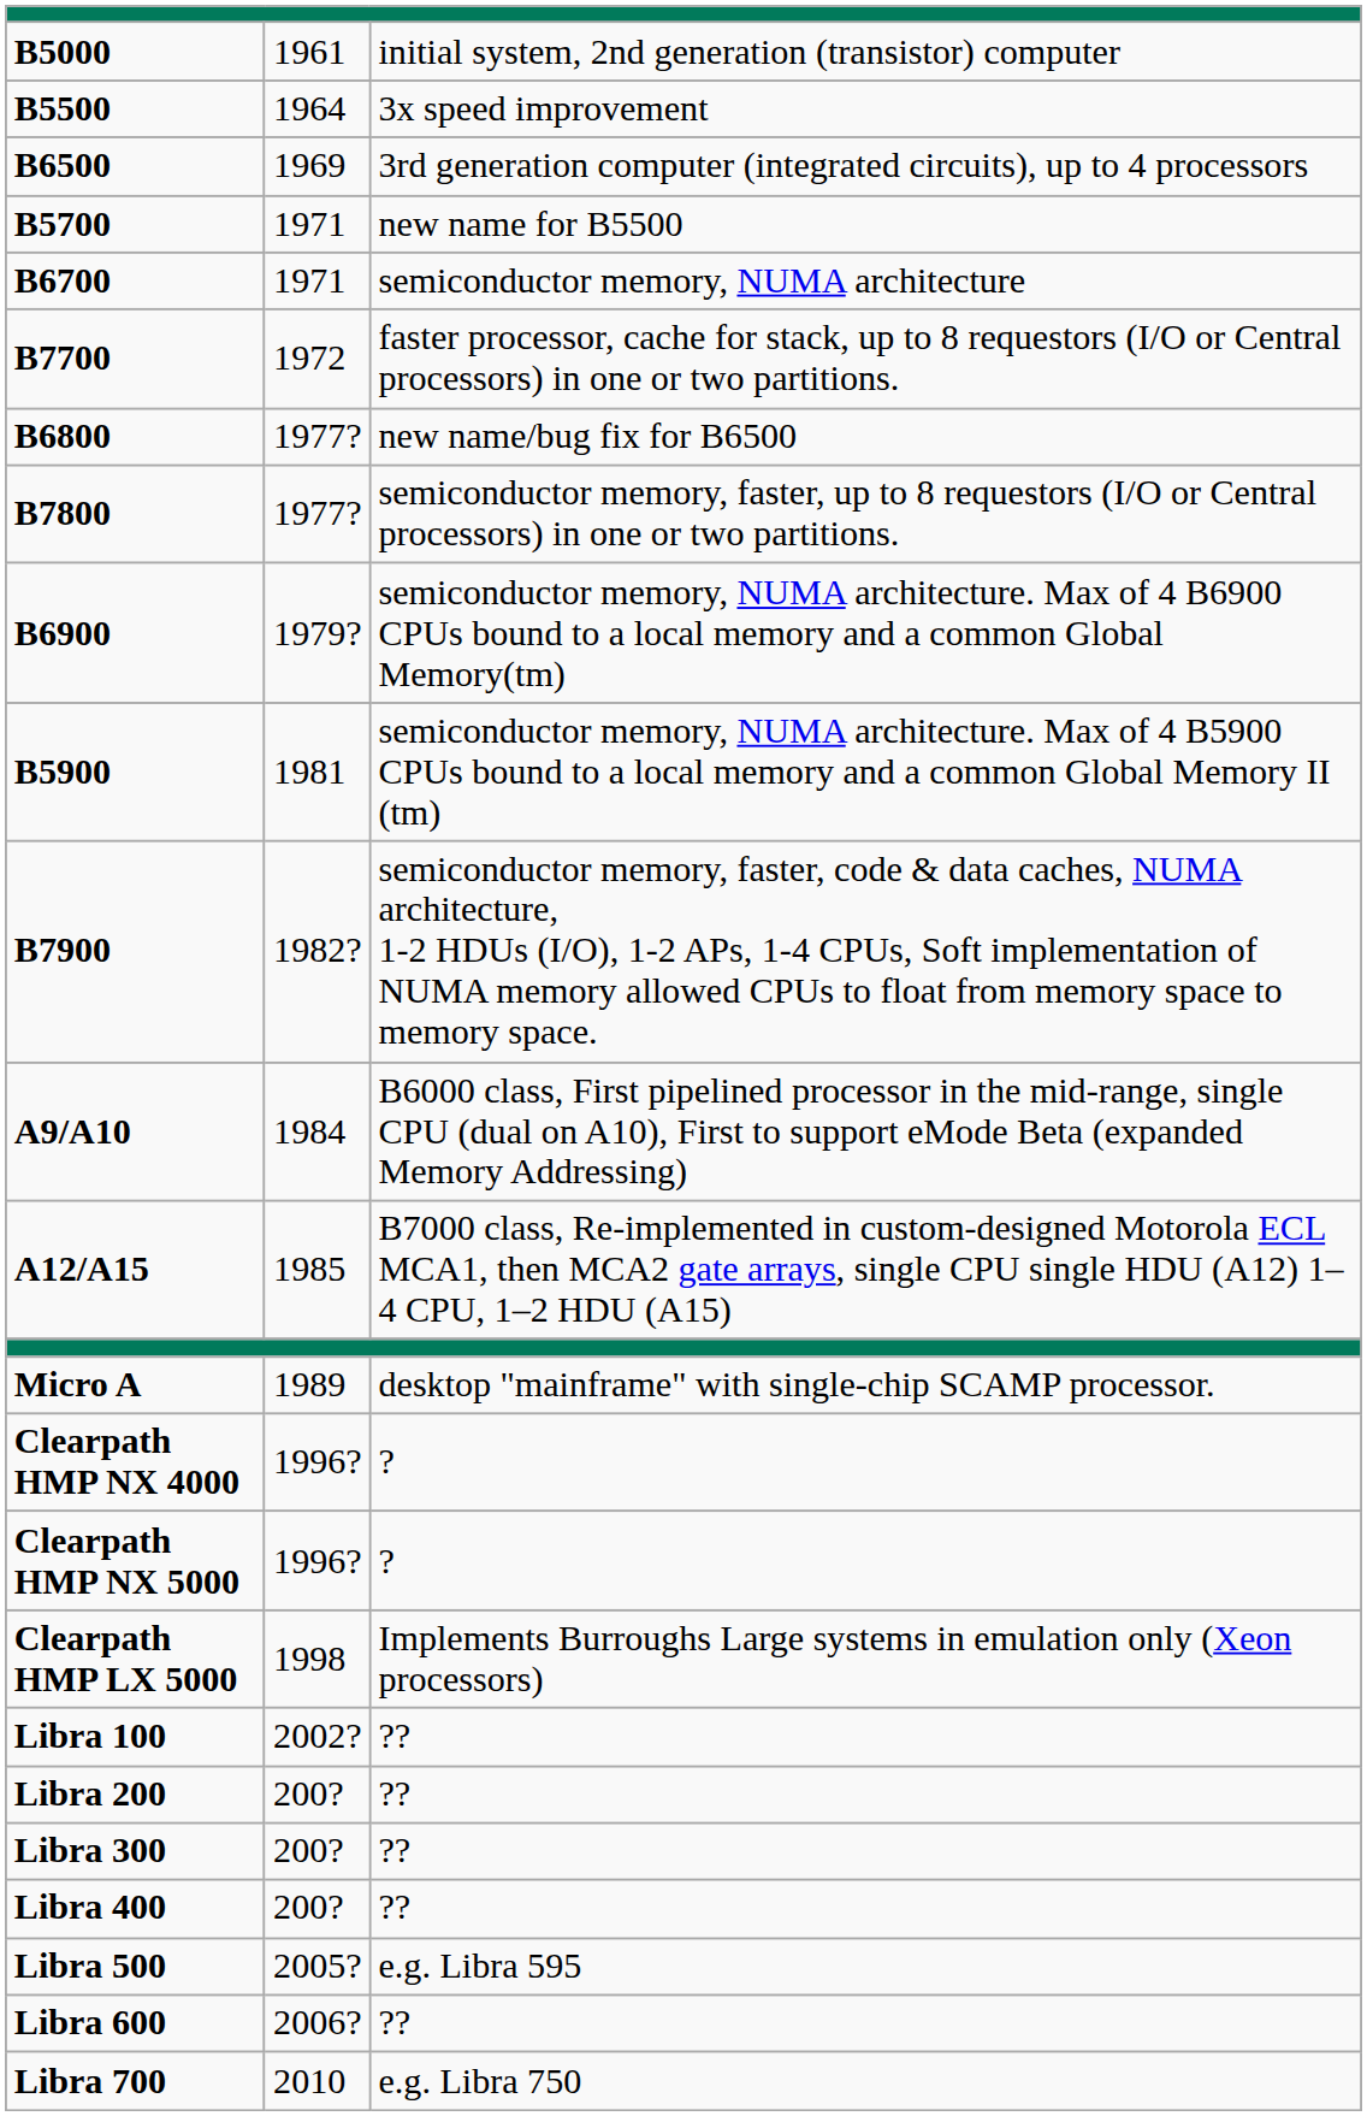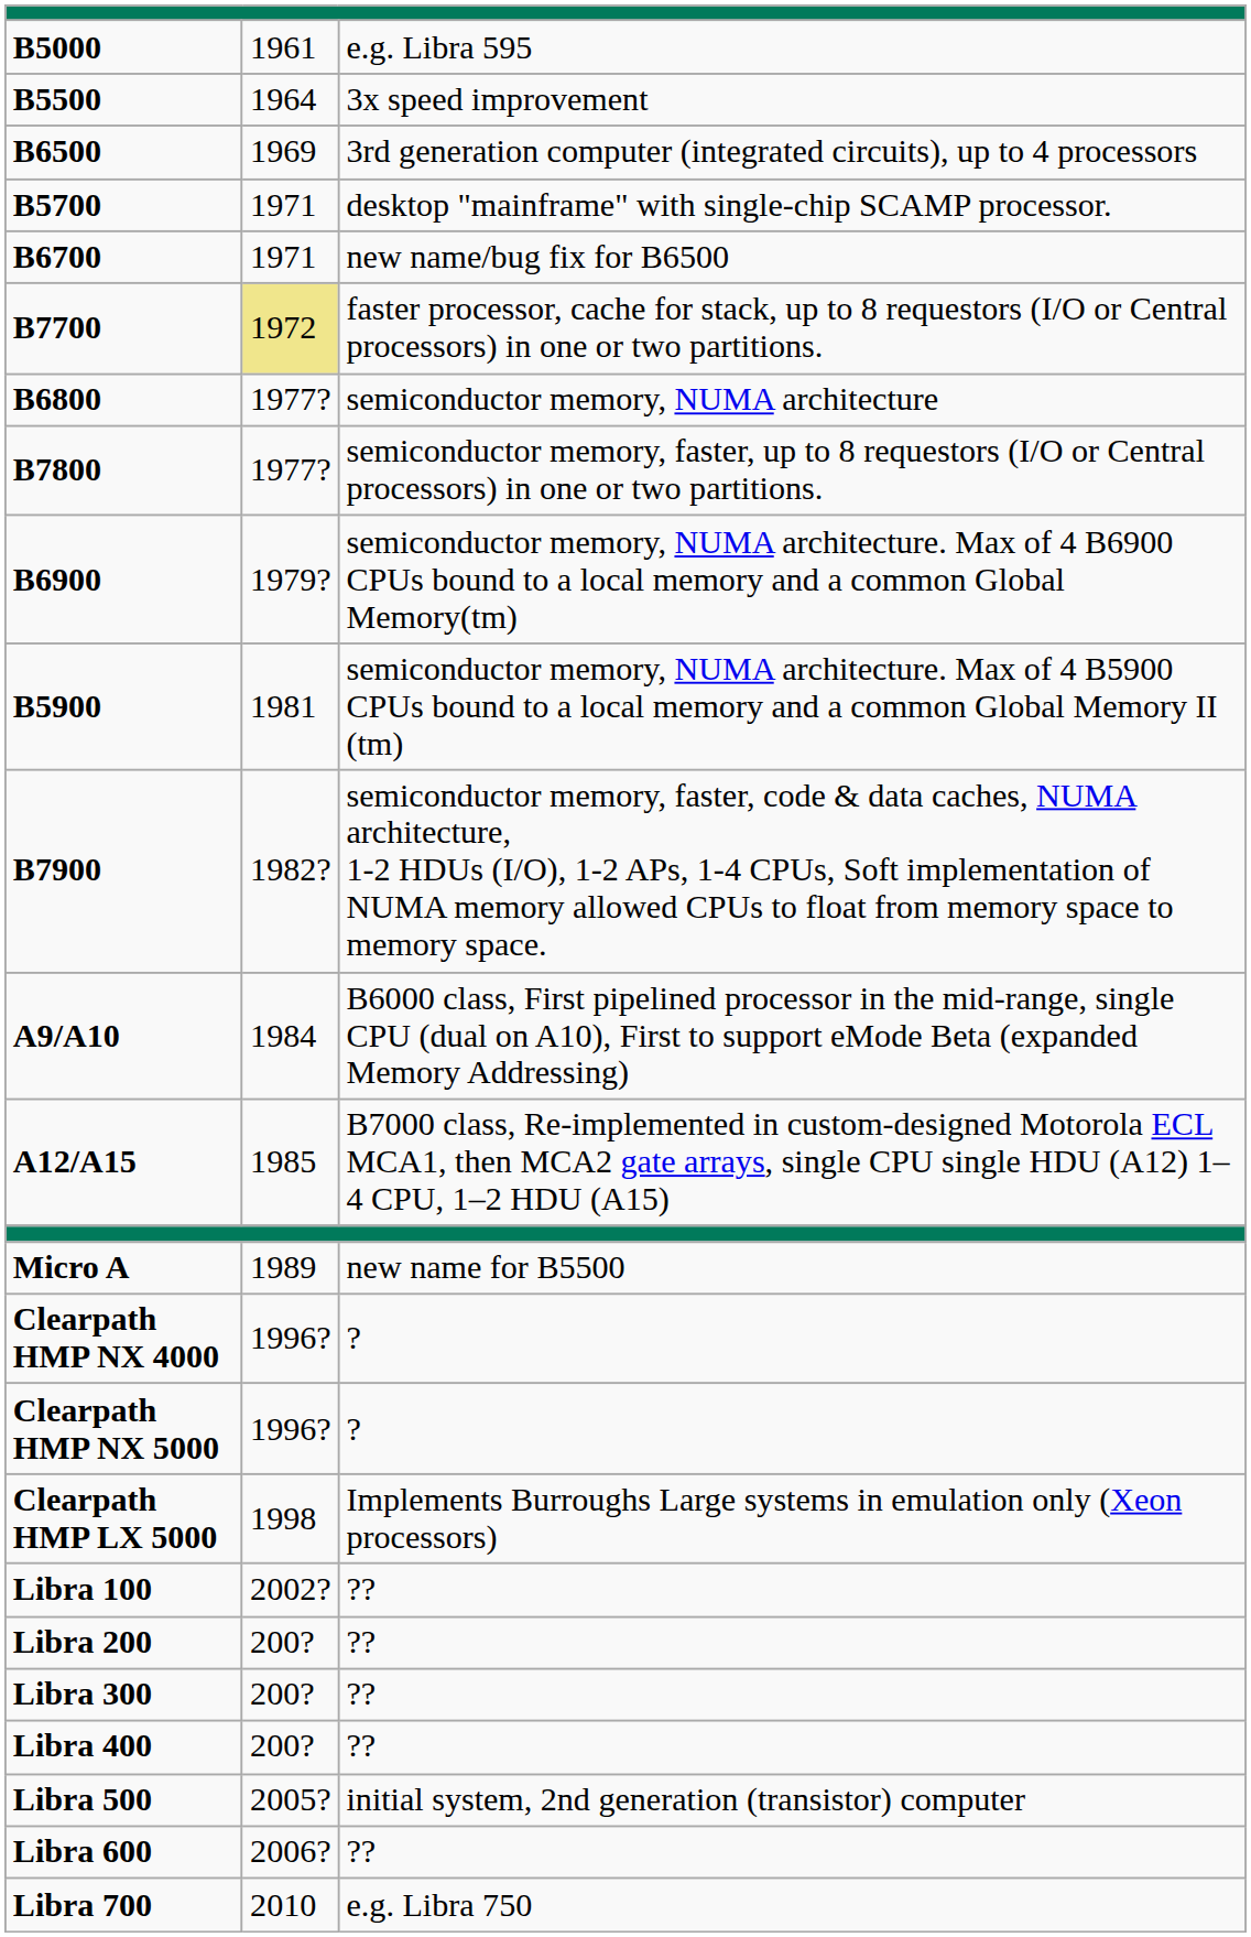B5000 | column 3: initial system, 2nd generation (transistor) computer -> e.g. Libra 595
B5700 | column 3: new name for B5500 -> desktop "mainframe" with single-chip SCAMP processor.
B6700 | column 3: semiconductor memory, NUMA architecture -> new name/bug fix for B6500
B7700 | column 2: no background -> khaki background
B6800 | column 3: new name/bug fix for B6500 -> semiconductor memory, NUMA architecture
Micro A | column 3: desktop "mainframe" with single-chip SCAMP processor. -> new name for B5500
Libra 500 | column 3: e.g. Libra 595 -> initial system, 2nd generation (transistor) computer
